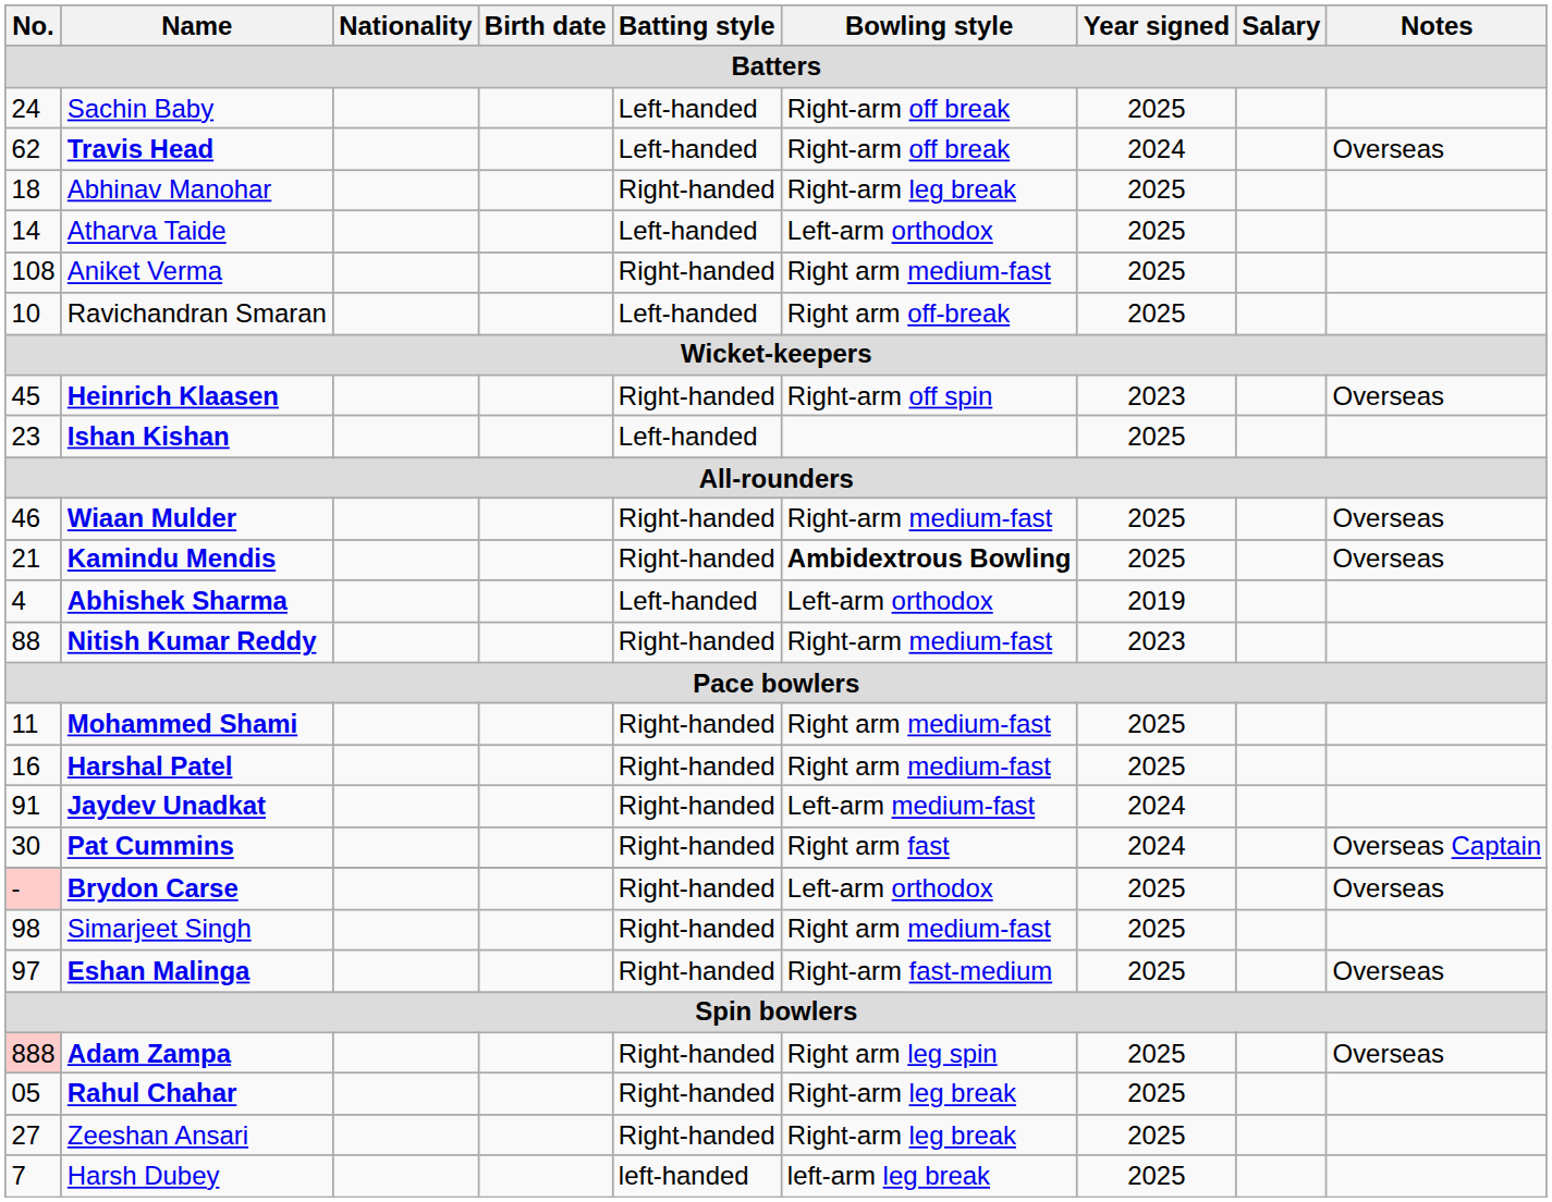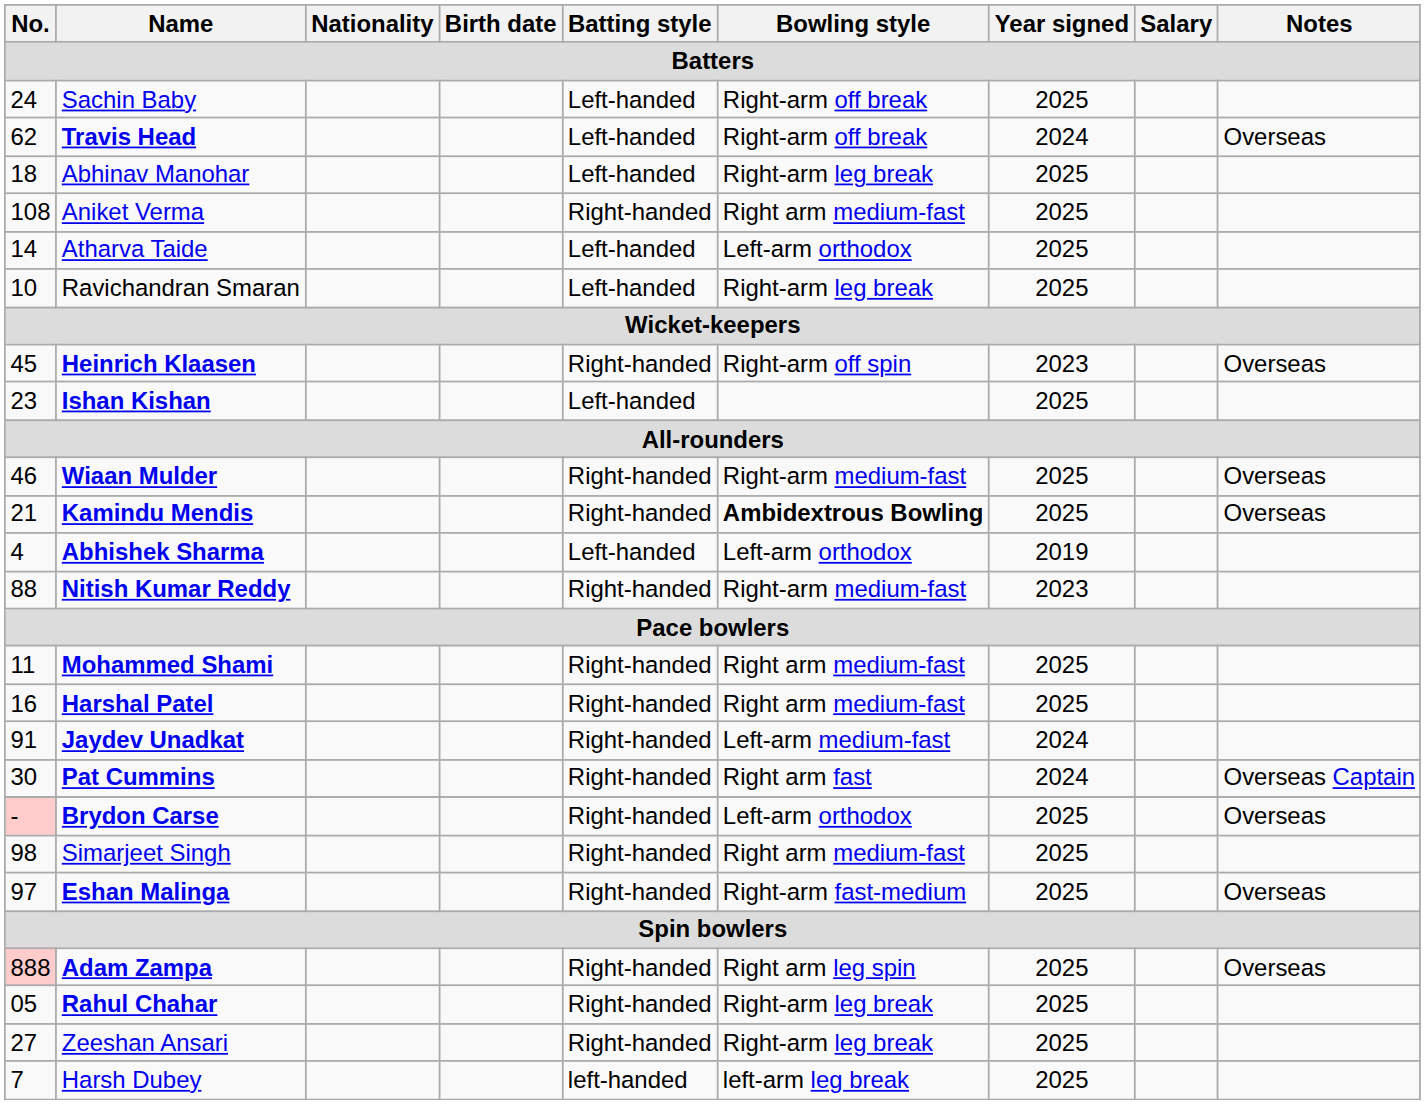Abhinav Manohar | Batting style: Right-handed -> Left-handed
rows swapped: Atharva Taide <-> Aniket Verma
Ravichandran Smaran | Bowling style: Right arm off-break -> Right-arm leg break
